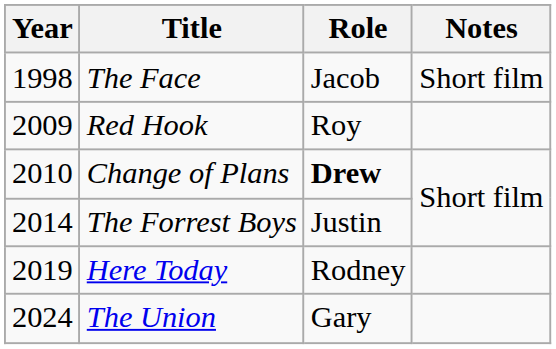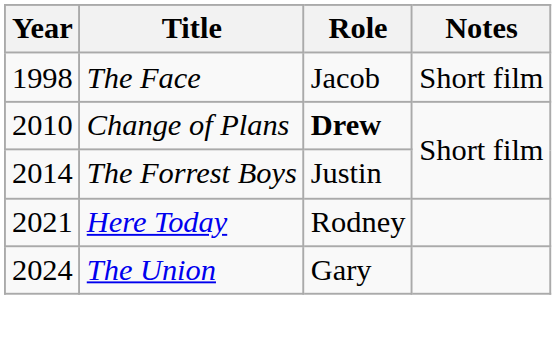- row: 2009 | Red Hook | Roy
Here Today | Year: 2019 -> 2021
